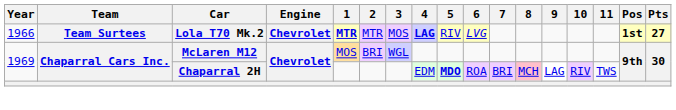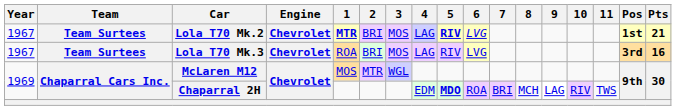Lola T70 Mk.2 | Year: 1966 -> 1967
Lola T70 Mk.2 | 2: MTR -> BRI
Lola T70 Mk.2 | 4: bold -> normal
Lola T70 Mk.2 | 5: normal -> bold
Lola T70 Mk.2 | Pts: 27 -> 21
+ row: 1967 | Team Surtees | Lola T70 Mk.3 | Chevrolet | ROA | BRI | MOS | LAG | RIV | LVG | 3rd | 16
McLaren M12 | 2: BRI -> MTR
Chaparral 2H | 8: pink background -> no background
